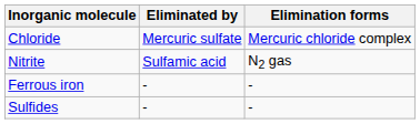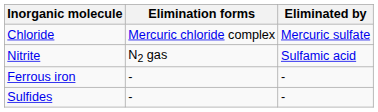columns swapped: Eliminated by <-> Elimination forms
